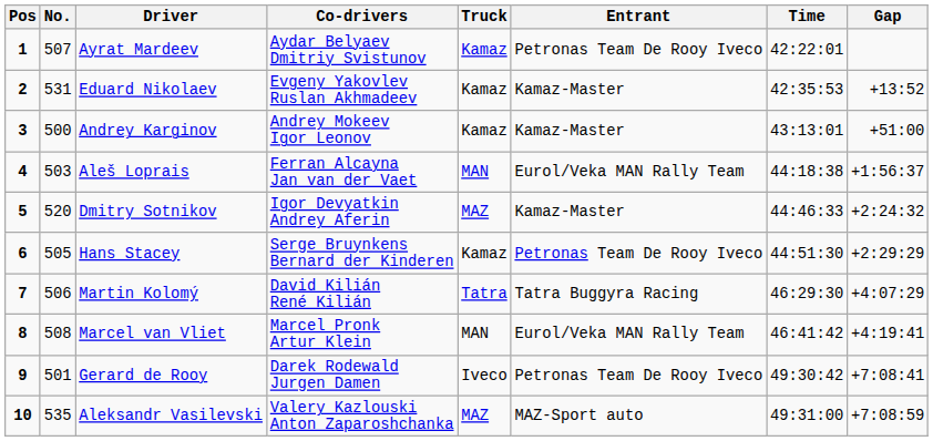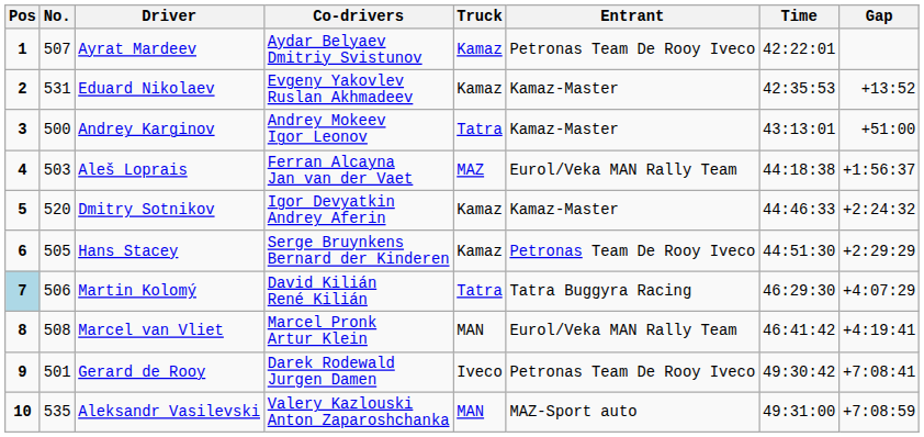Andrey Karginov | Truck: Kamaz -> Tatra
Aleš Loprais | Truck: MAN -> MAZ
Dmitry Sotnikov | Truck: MAZ -> Kamaz
Martin Kolomý | Pos: no background -> lightblue background
Aleksandr Vasilevski | Truck: MAZ -> MAN
